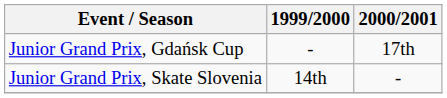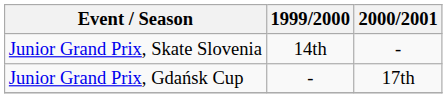rows swapped: Junior Grand Prix, Skate Slovenia <-> Junior Grand Prix, Gdańsk Cup
